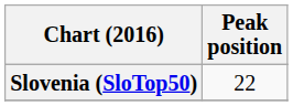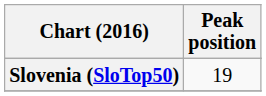Slovenia (SloTop50) | Peak position: 22 -> 19
